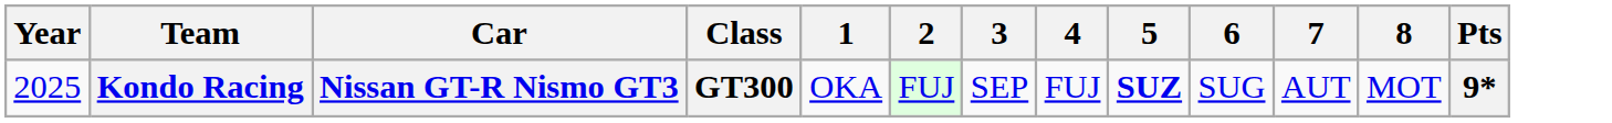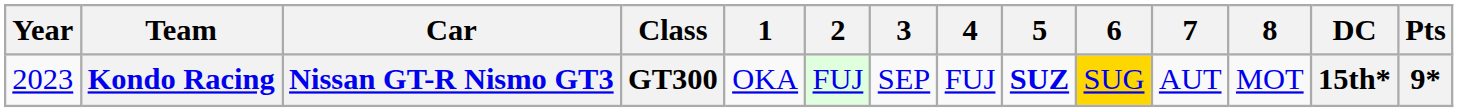+ column: DC | 15th*
Kondo Racing | Year: 2025 -> 2023
Kondo Racing | 6: no background -> gold background
